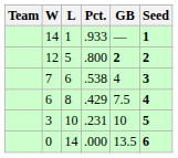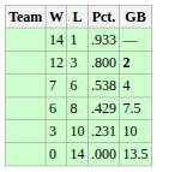- column: Seed | 1 | 2 | 3 | 4 | 5 | 6
12 | L: 5 -> 3
